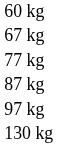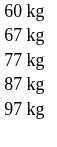- row: 130 kg
